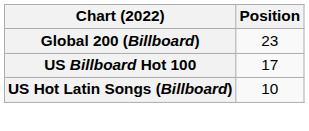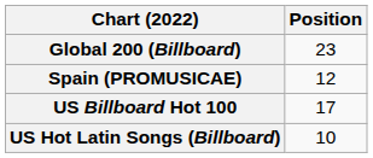+ row: Spain (PROMUSICAE) | 12
